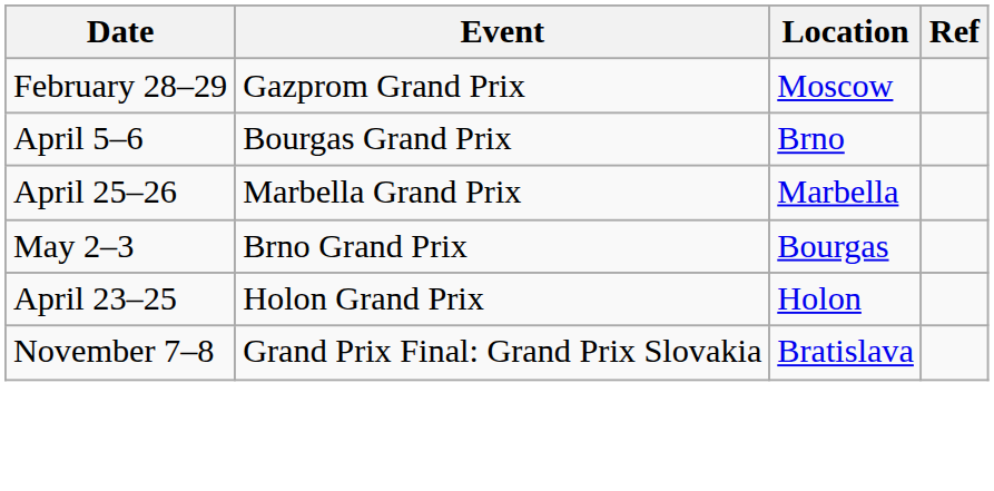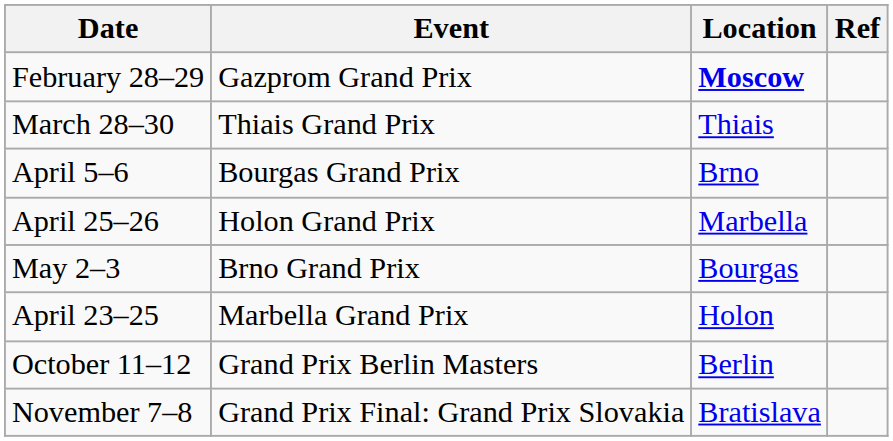February 28–29 | Location: normal -> bold
+ row: March 28–30 | Thiais Grand Prix | Thiais
April 25–26 | Event: Marbella Grand Prix -> Holon Grand Prix
April 23–25 | Event: Holon Grand Prix -> Marbella Grand Prix
+ row: October 11–12 | Grand Prix Berlin Masters | Berlin
